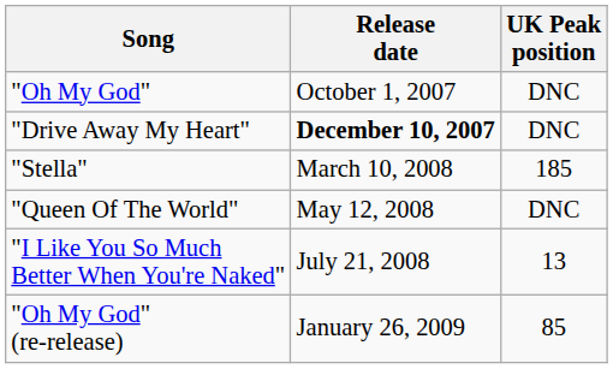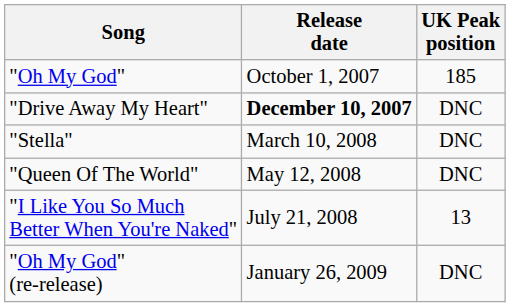"Oh My God" | UK Peak position: DNC -> 185
"Stella" | UK Peak position: 185 -> DNC
"Oh My God" (re-release) | UK Peak position: 85 -> DNC
